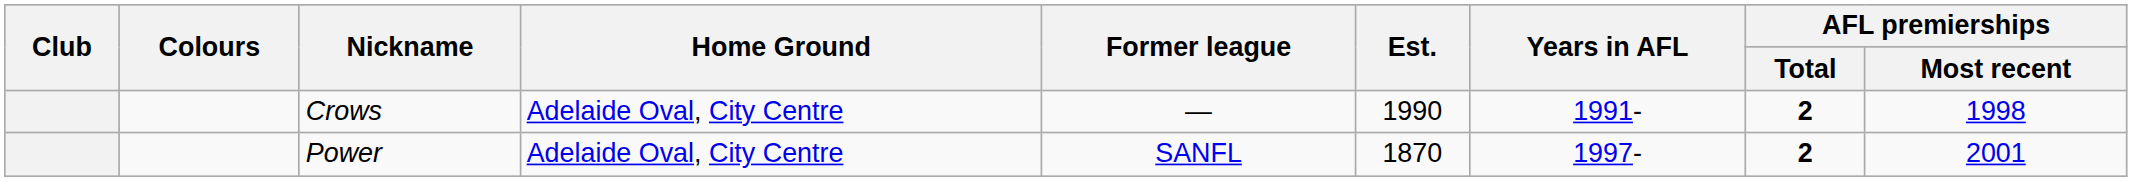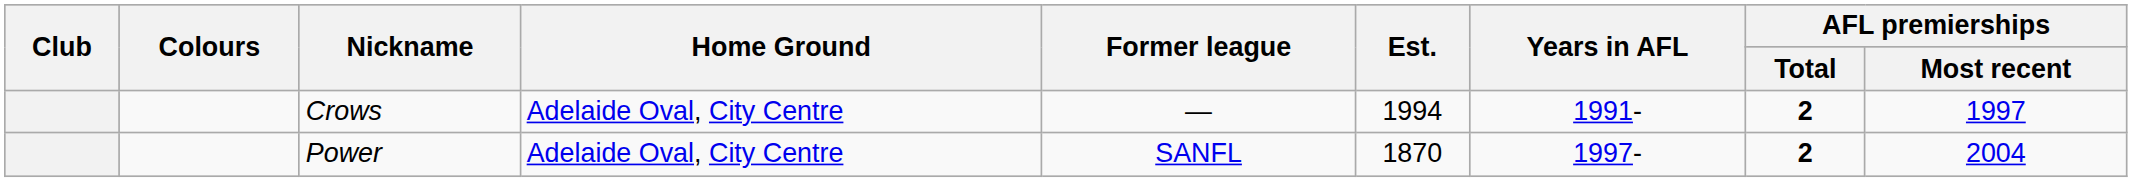Crows | Est.: 1990 -> 1994
Crows | AFL premierships / Most recent: 1998 -> 1997
Power | AFL premierships / Most recent: 2001 -> 2004
